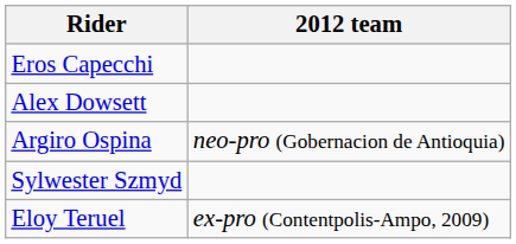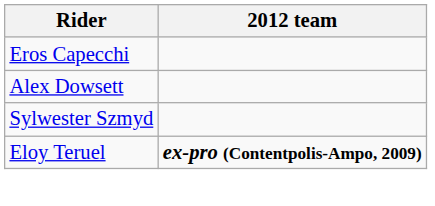- row: Argiro Ospina | neo-pro (Gobernacion de Antioquia)
Eloy Teruel | 2012 team: normal -> bold
